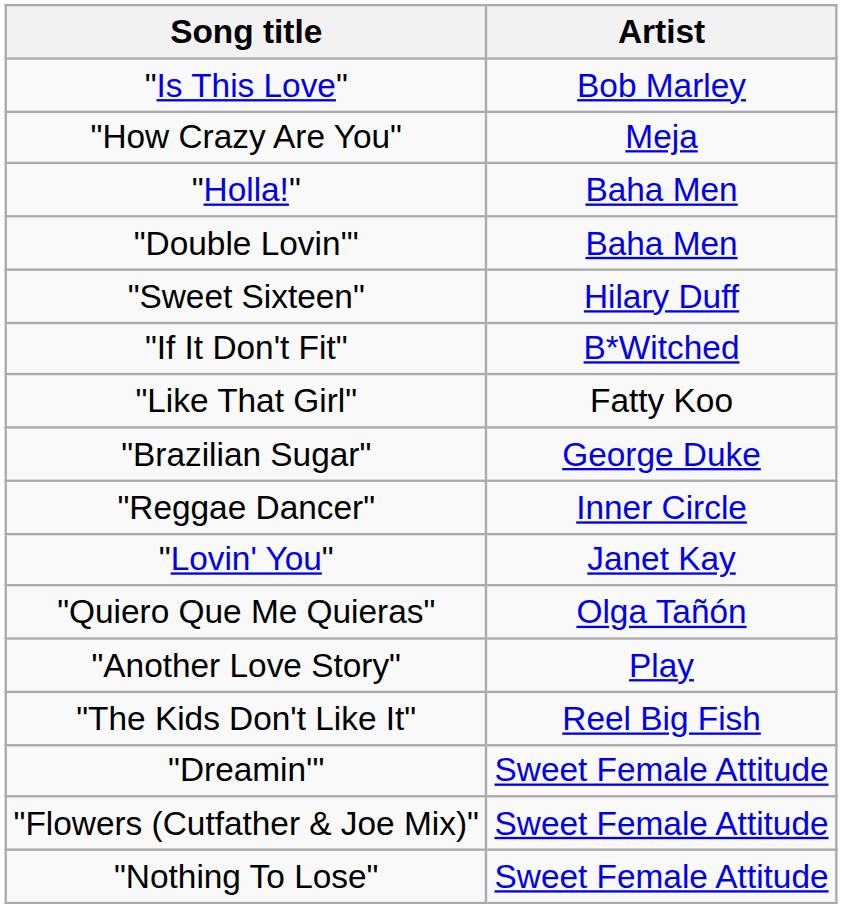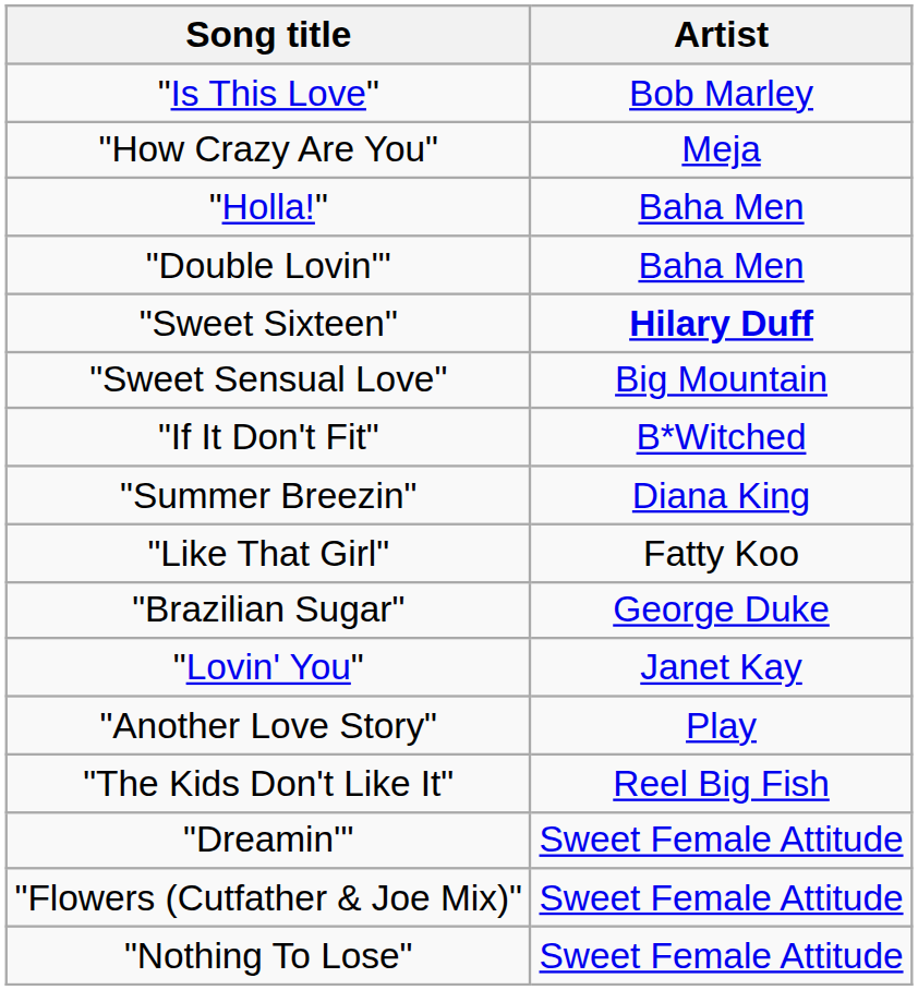"Sweet Sixteen" | Artist: normal -> bold
+ row: "Sweet Sensual Love" | Big Mountain
+ row: "Summer Breezin" | Diana King
- row: "Reggae Dancer" | Inner Circle
- row: "Quiero Que Me Quieras" | Olga Tañón
